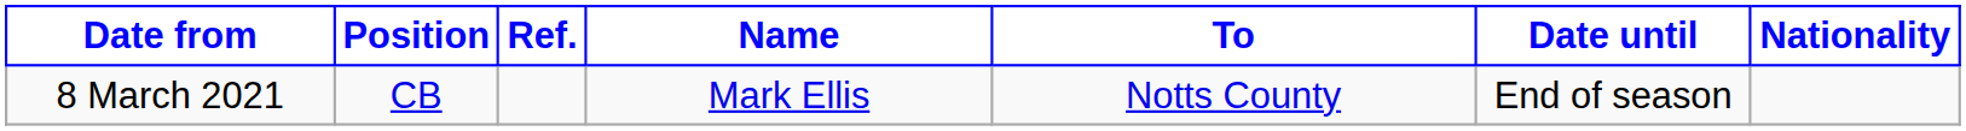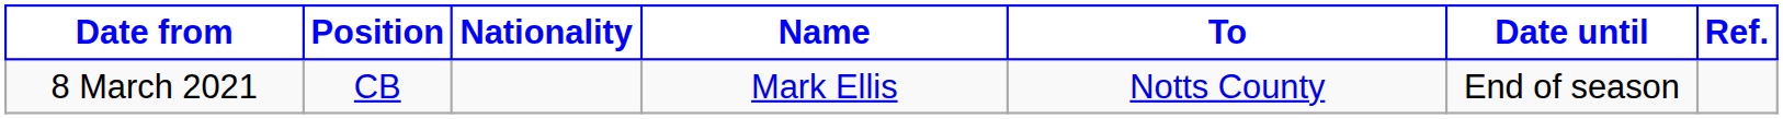columns swapped: Nationality <-> Ref.
